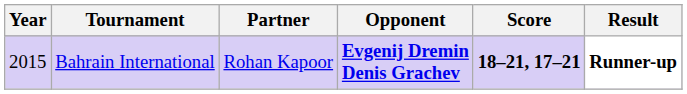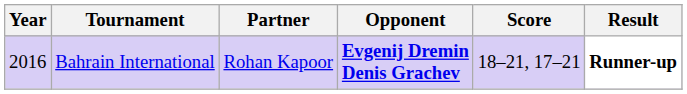Bahrain International | Year: 2015 -> 2016
Bahrain International | Score: bold -> normal
